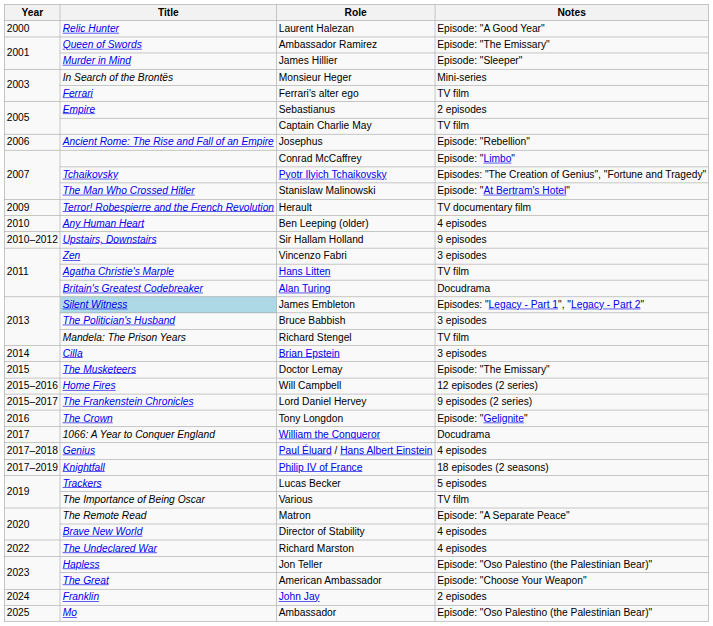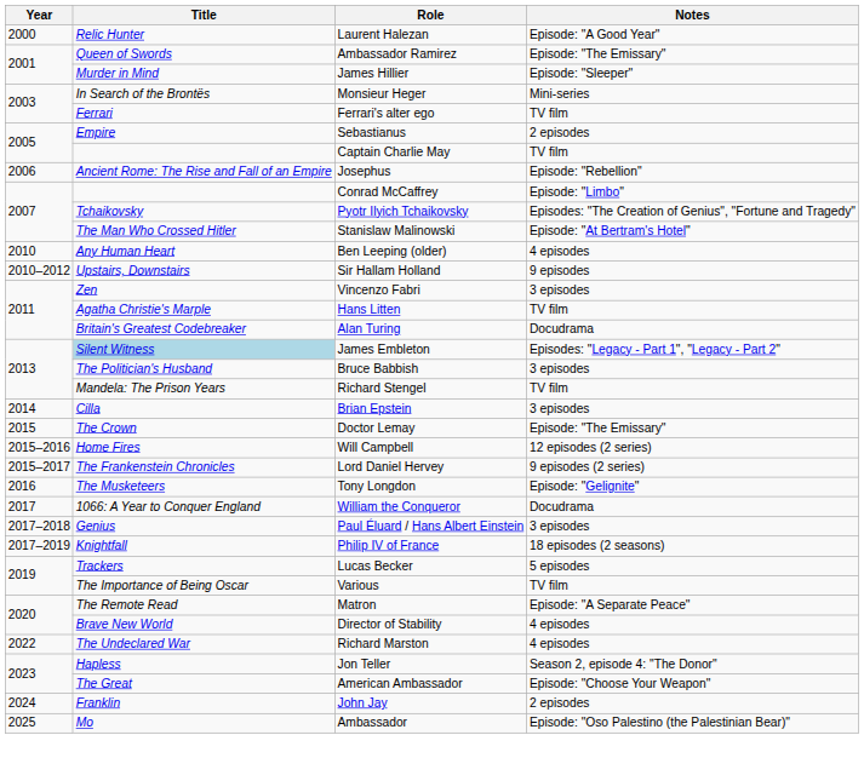- row: 2009 | Terror! Robespierre and the French Revolution | Herault | TV documentary film
Doctor Lemay | Title: The Musketeers -> The Crown
Tony Longdon | Title: The Crown -> The Musketeers
Paul Éluard / Hans Albert Einstein | Notes: 4 episodes -> 3 episodes
Jon Teller | Notes: Episode: "Oso Palestino (the Palestinian Bear)" -> Season 2, episode 4: "The Donor"
